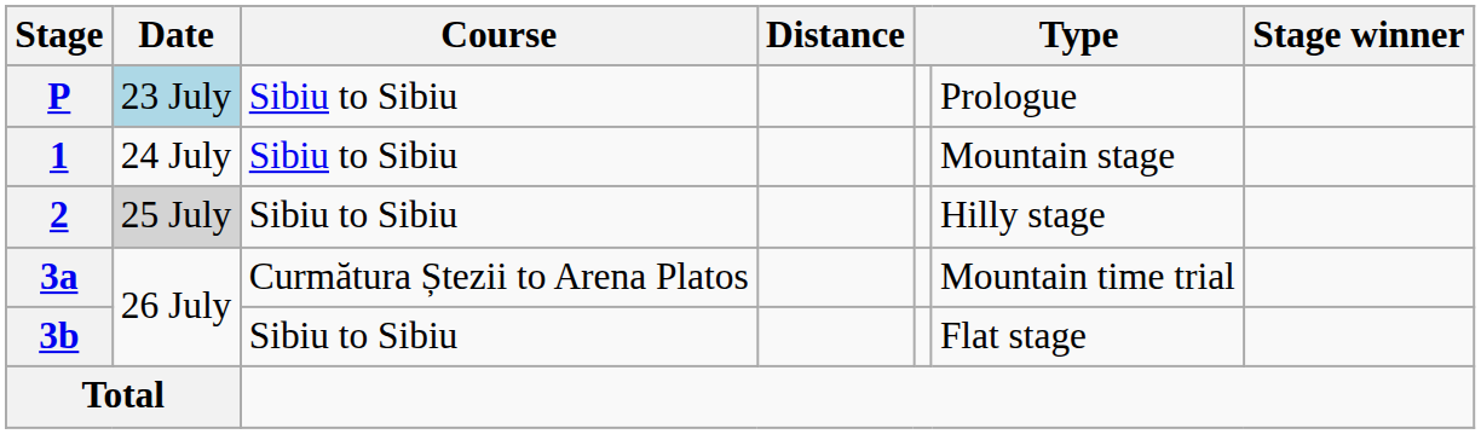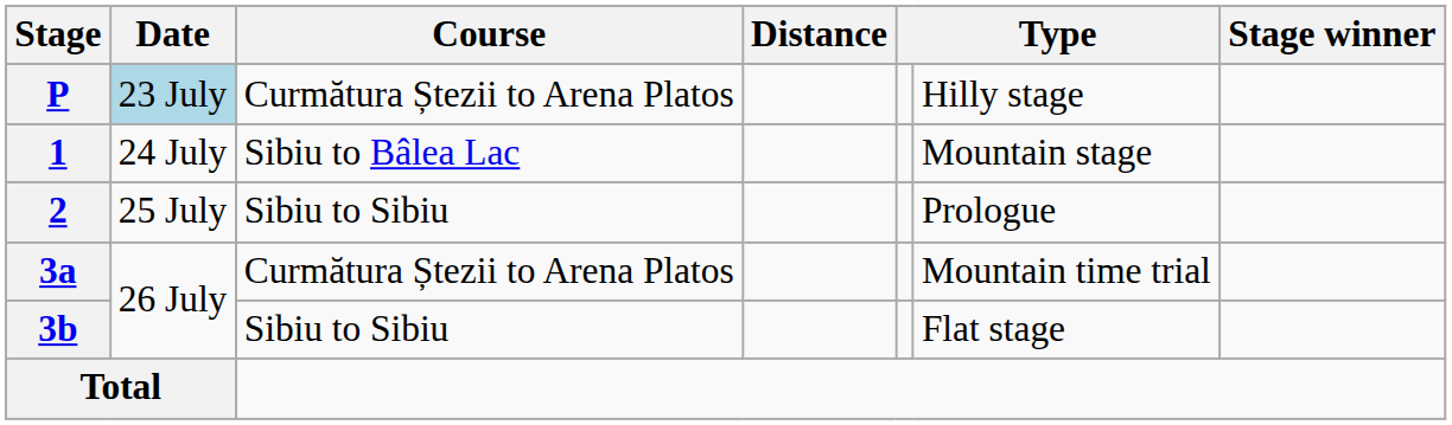P | Course: Sibiu to Sibiu -> Curmătura Ștezii to Arena Platos
P | column 6: Prologue -> Hilly stage
1 | Course: Sibiu to Sibiu -> Sibiu to Bâlea Lac
2 | Date: lightgrey background -> no background
2 | column 6: Hilly stage -> Prologue
